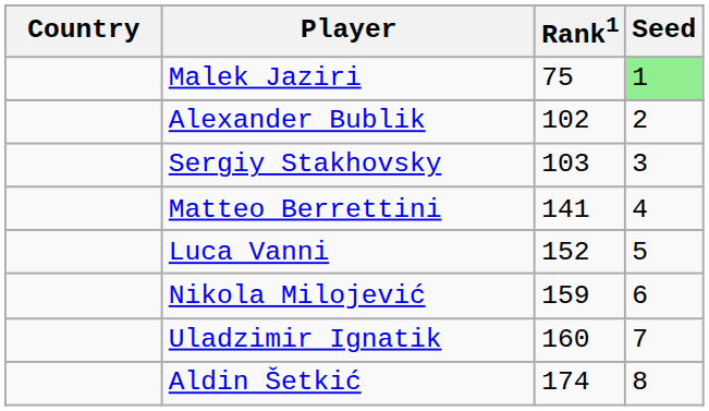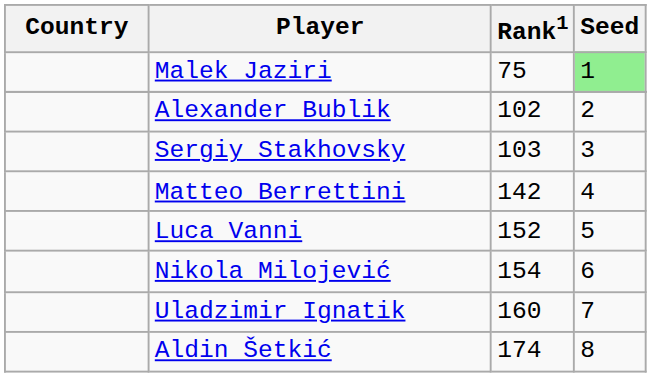Matteo Berrettini | Rank1: 141 -> 142
Nikola Milojević | Rank1: 159 -> 154
